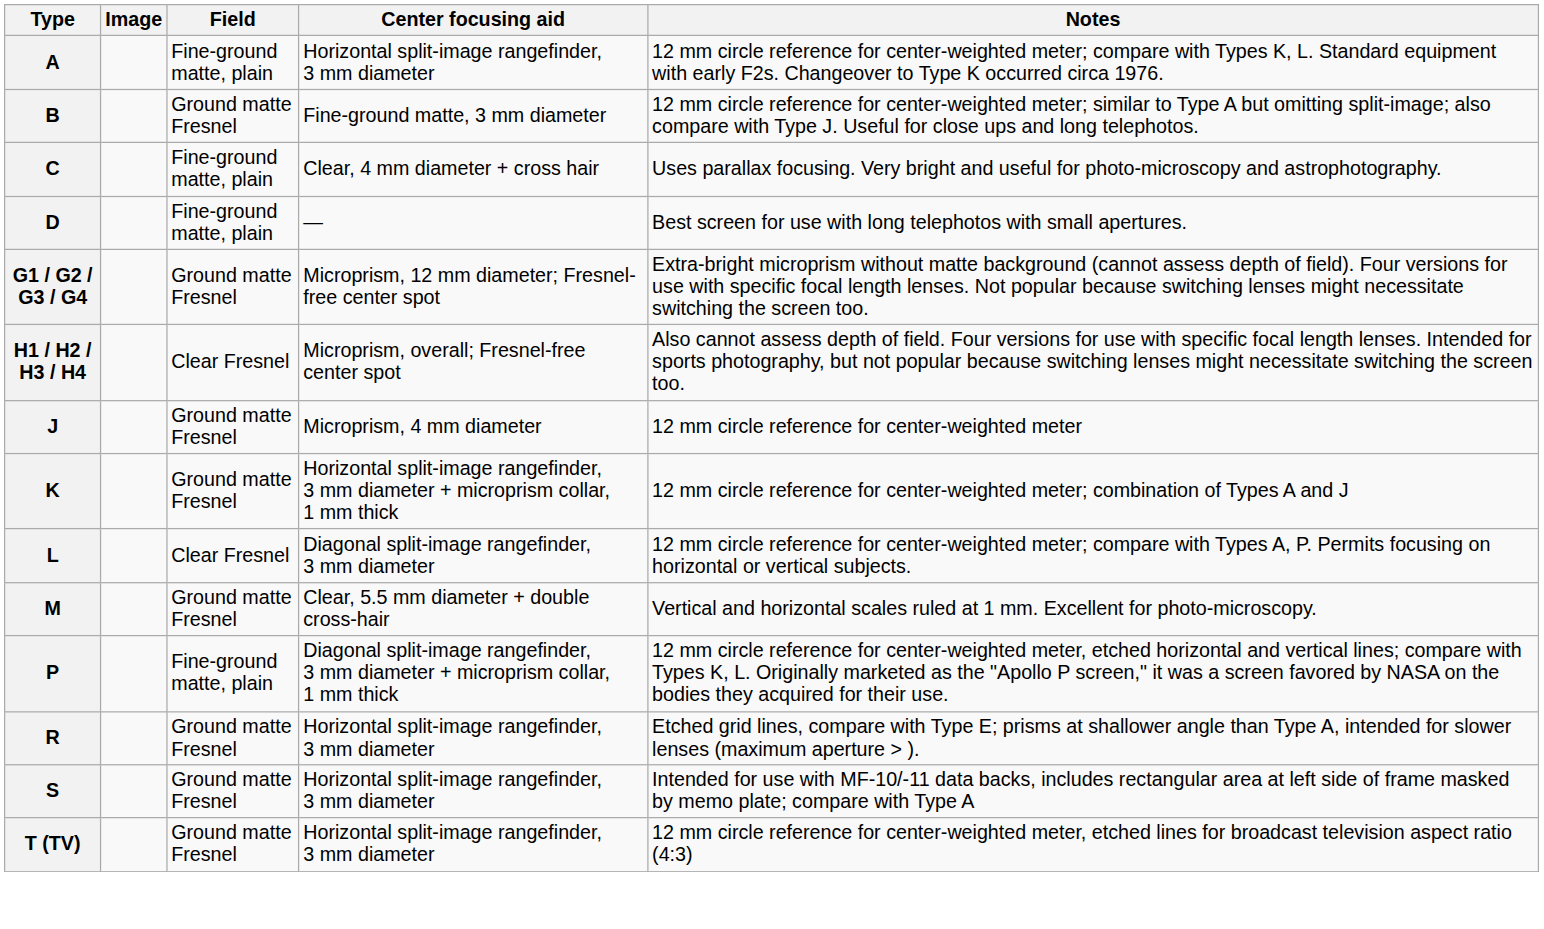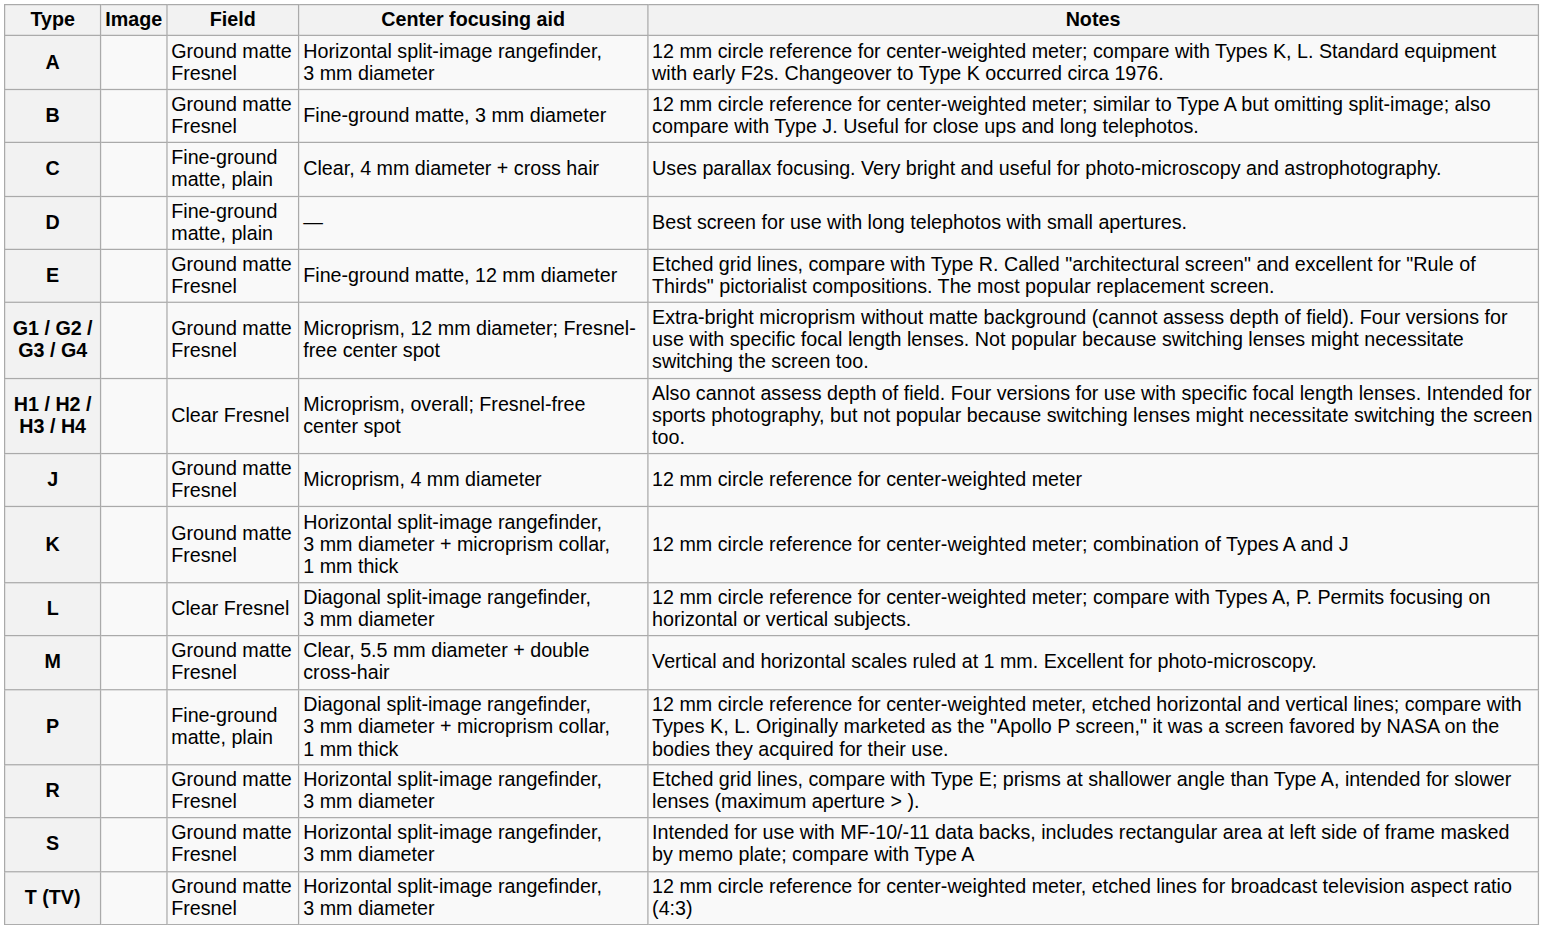A | Field: Fine-ground matte, plain -> Ground matte Fresnel
+ row: E | Ground matte Fresnel | Fine-ground matte, 12 mm diameter | Etched grid lines, compare with Type R. Called "architectural screen" and excellent for "Rule of Thirds" pictorialist compositions. The most popular replacement screen.
